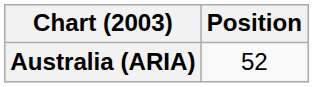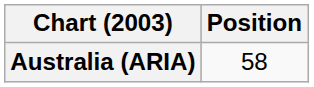Australia (ARIA) | Position: 52 -> 58
